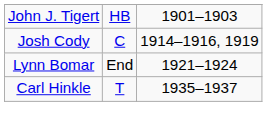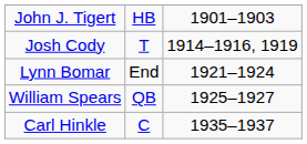Josh Cody | column 2: C -> T
+ row: William Spears | QB | 1925–1927
Carl Hinkle | column 2: T -> C
